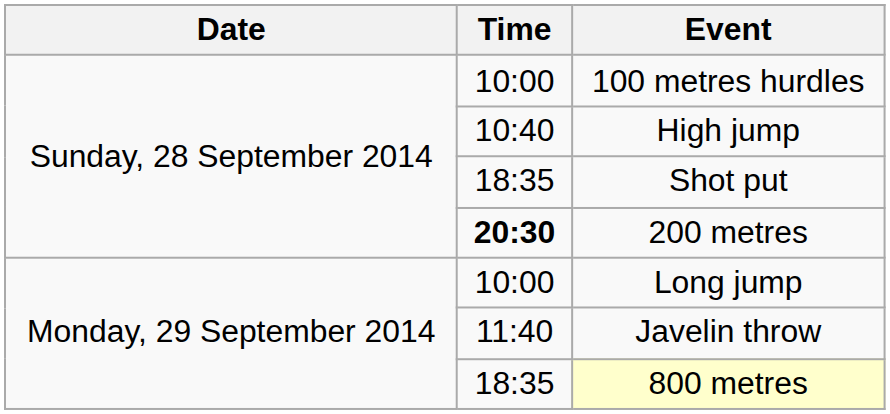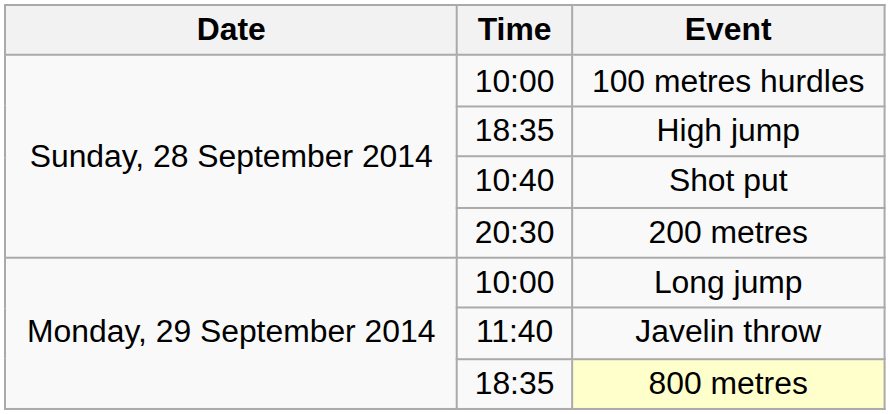High jump | Time: 10:40 -> 18:35
Shot put | Time: 18:35 -> 10:40
200 metres | Time: bold -> normal
